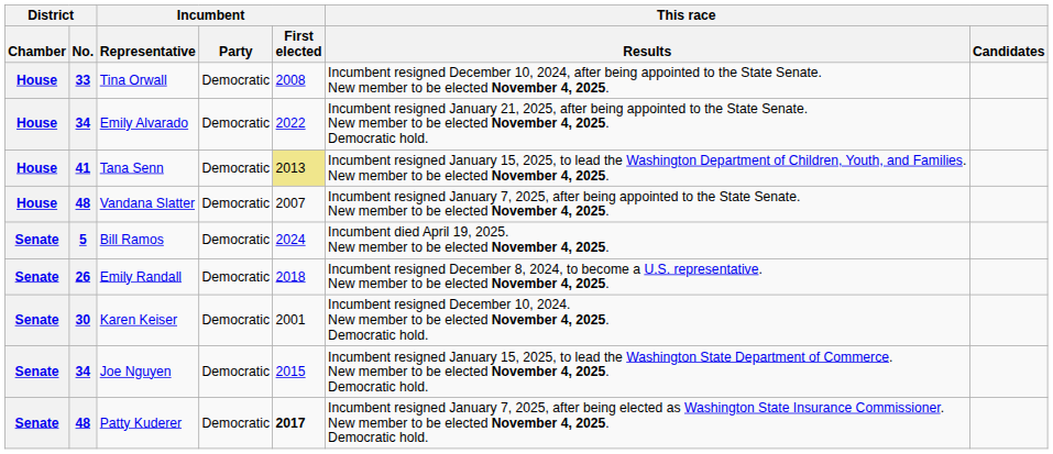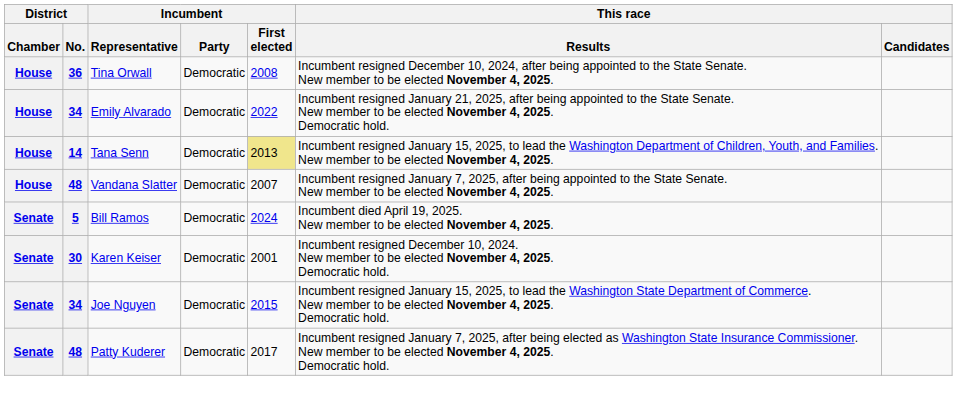Tina Orwall | District / No.: 33 -> 36
Tana Senn | District / No.: 41 -> 14
- row: Senate | 26 | Emily Randall | Democratic | 2018 | Incumbent resigned December 8, 2024, to become a U.S. representative. New member to be elected November 4, 2025.
Patty Kuderer | Incumbent / First elected: bold -> normal
